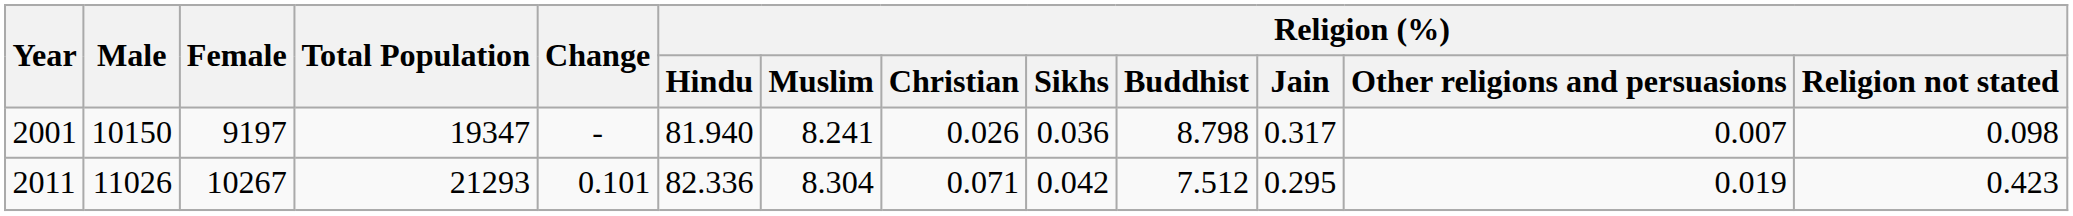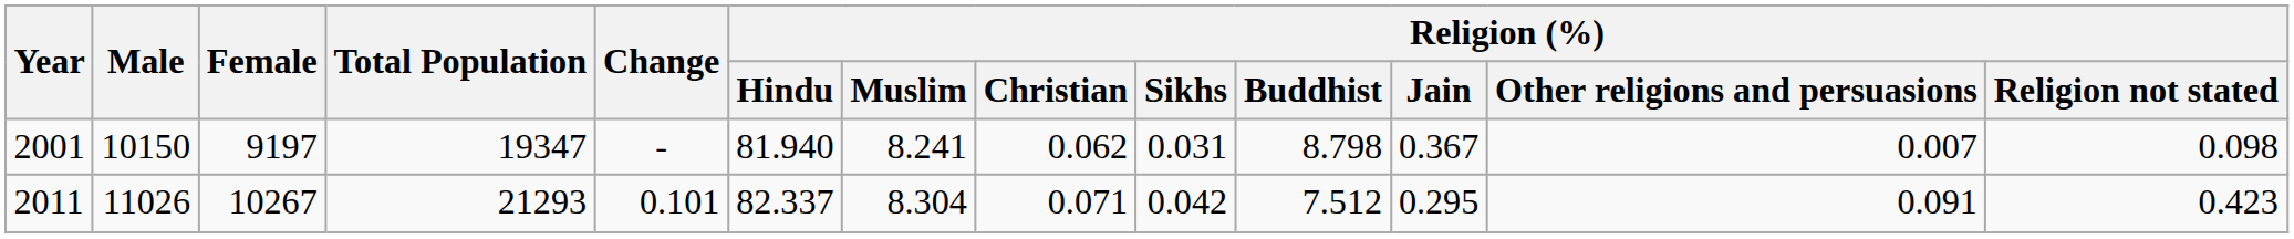2001 | Religion (%) / Christian: 0.026 -> 0.062
2001 | Religion (%) / Sikhs: 0.036 -> 0.031
2001 | Religion (%) / Jain: 0.317 -> 0.367
2011 | Religion (%) / Hindu: 82.336 -> 82.337
2011 | Religion (%) / Other religions and persuasions: 0.019 -> 0.091
